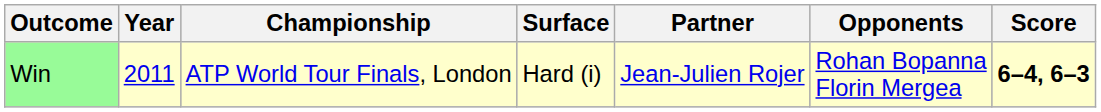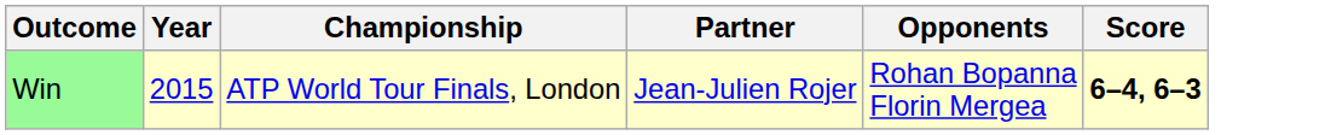- column: Surface | Hard (i)
Win | Year: 2011 -> 2015
